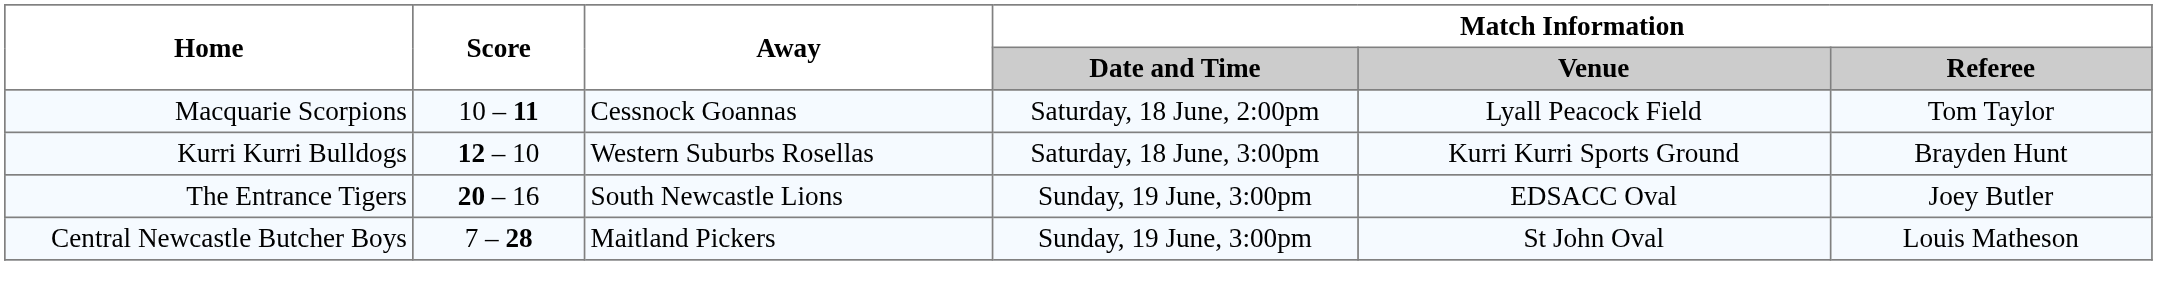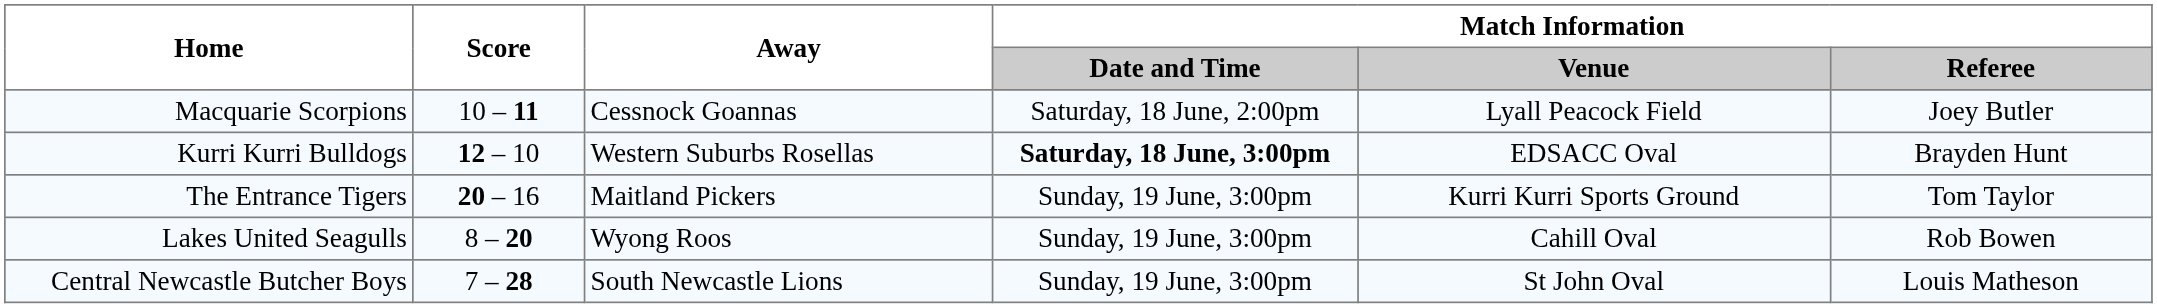Macquarie Scorpions | Match Information / Referee: Tom Taylor -> Joey Butler
Kurri Kurri Bulldogs | Match Information / Date and Time: normal -> bold
Kurri Kurri Bulldogs | Match Information / Venue: Kurri Kurri Sports Ground -> EDSACC Oval
The Entrance Tigers | Away: South Newcastle Lions -> Maitland Pickers
The Entrance Tigers | Match Information / Venue: EDSACC Oval -> Kurri Kurri Sports Ground
The Entrance Tigers | Match Information / Referee: Joey Butler -> Tom Taylor
+ row: Lakes United Seagulls | 8 – 20 | Wyong Roos | Sunday, 19 June, 3:00pm | Cahill Oval | Rob Bowen
Central Newcastle Butcher Boys | Away: Maitland Pickers -> South Newcastle Lions
